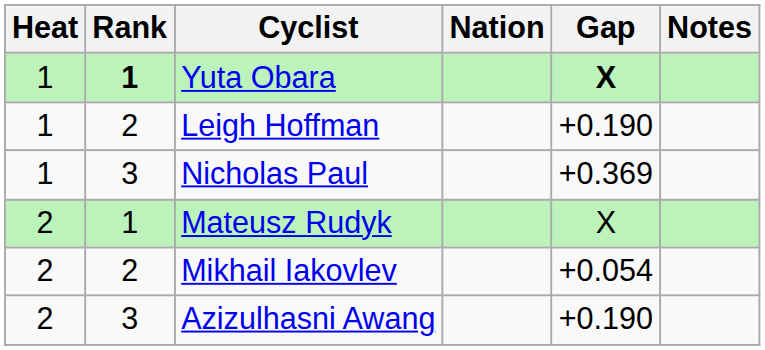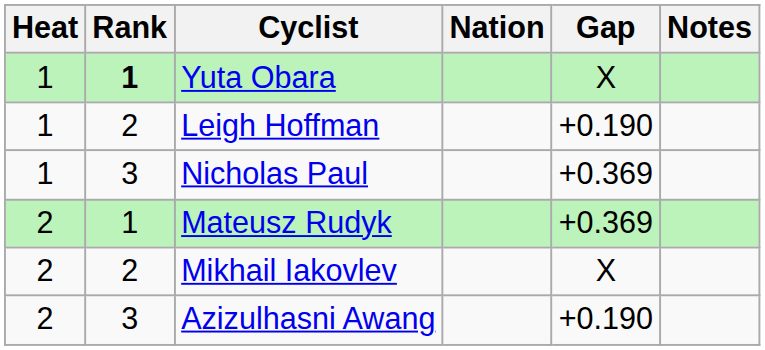Yuta Obara | Gap: bold -> normal
Mateusz Rudyk | Gap: X -> +0.369
Mikhail Iakovlev | Gap: +0.054 -> X
